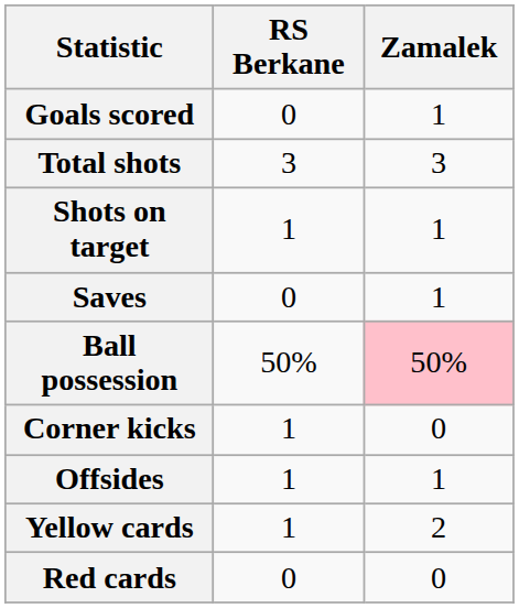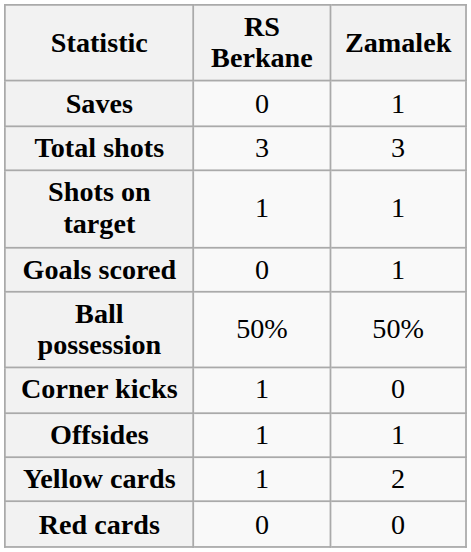rows swapped: Goals scored <-> Saves
Ball possession | Zamalek: pink background -> no background
